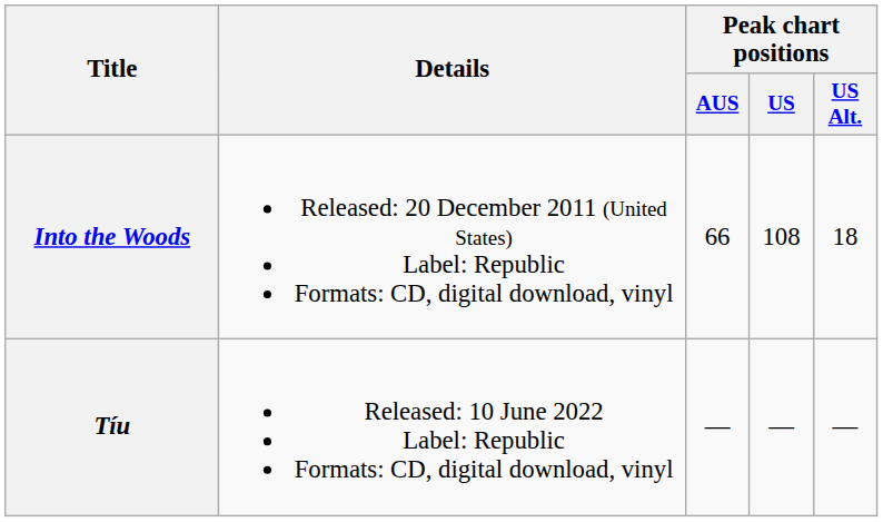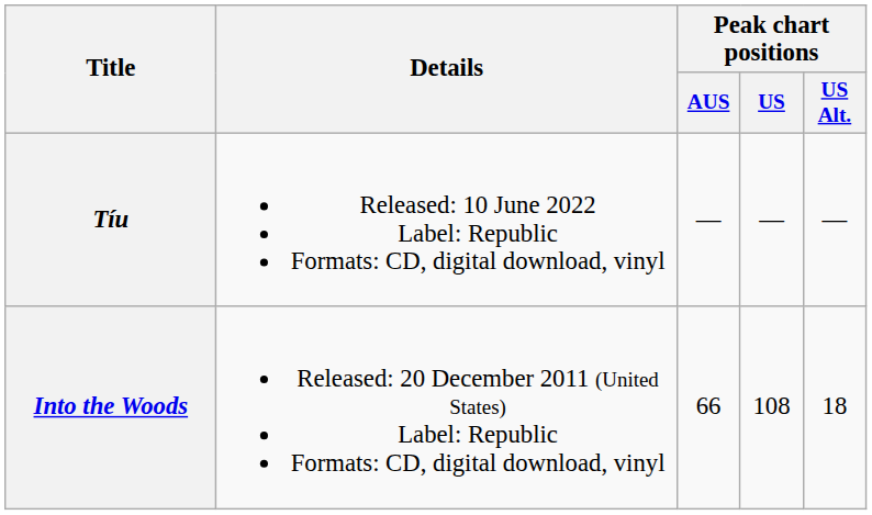rows swapped: Into the Woods <-> Tíu
